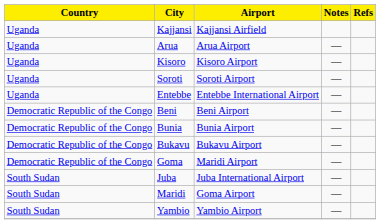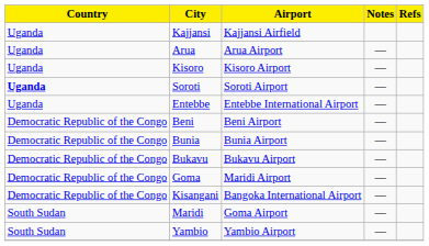Soroti | Country: normal -> bold
+ row: Democratic Republic of the Congo | Kisangani | Bangoka International Airport | —
- row: South Sudan | Juba | Juba International Airport | —
